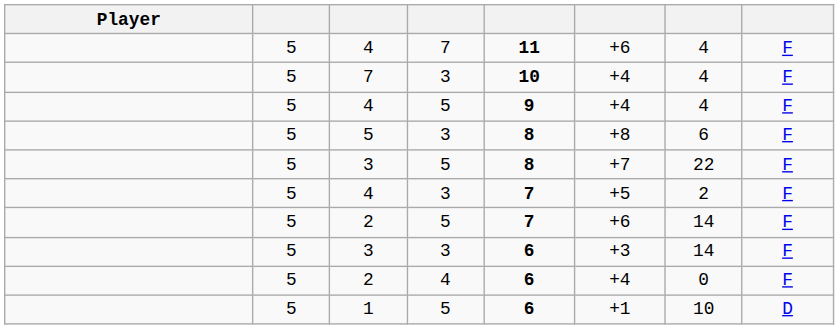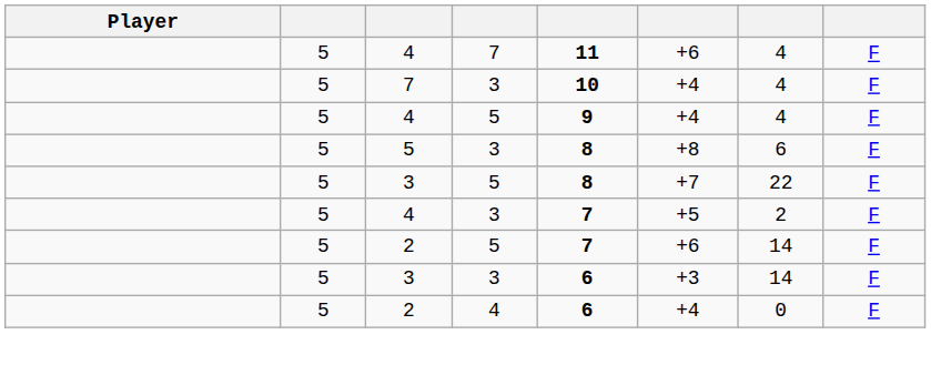- row: 5 | 1 | 5 | 6 | +1 | 10 | D
